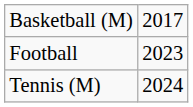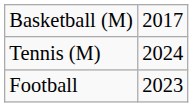rows swapped: Football <-> Tennis (M)
